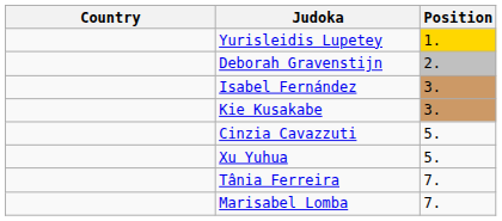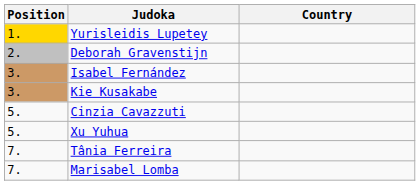columns swapped: Position <-> Country
